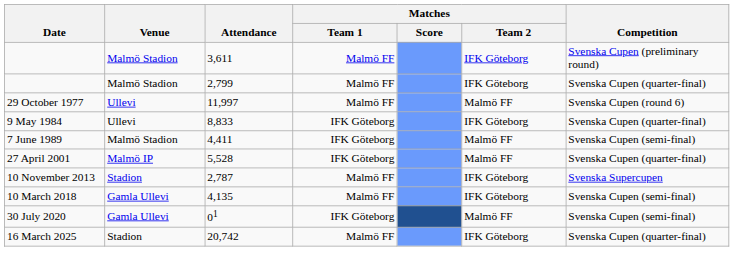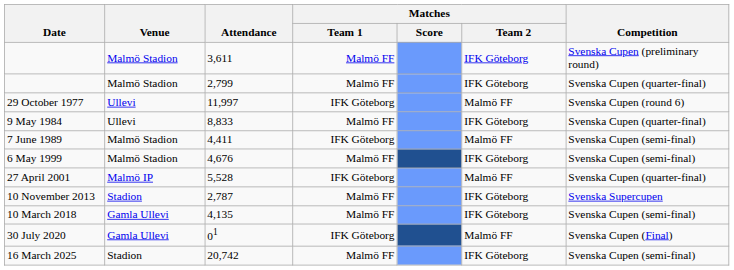29 October 1977 | Matches / Team 1: Malmö FF -> IFK Göteborg
9 May 1984 | Matches / Team 1: IFK Göteborg -> Malmö FF
+ row: 6 May 1999 | Malmö Stadion | 4,676 | Malmö FF | IFK Göteborg | Svenska Cupen (semi-final)
30 July 2020 | Competition: Svenska Cupen (semi-final) -> Svenska Cupen (Final)
16 March 2025 | Competition: Svenska Cupen (quarter-final) -> Svenska Cupen (semi-final)
